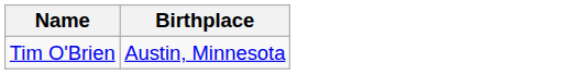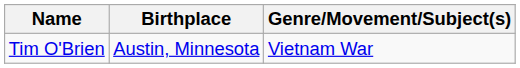+ column: Genre/Movement/Subject(s) | Vietnam War
